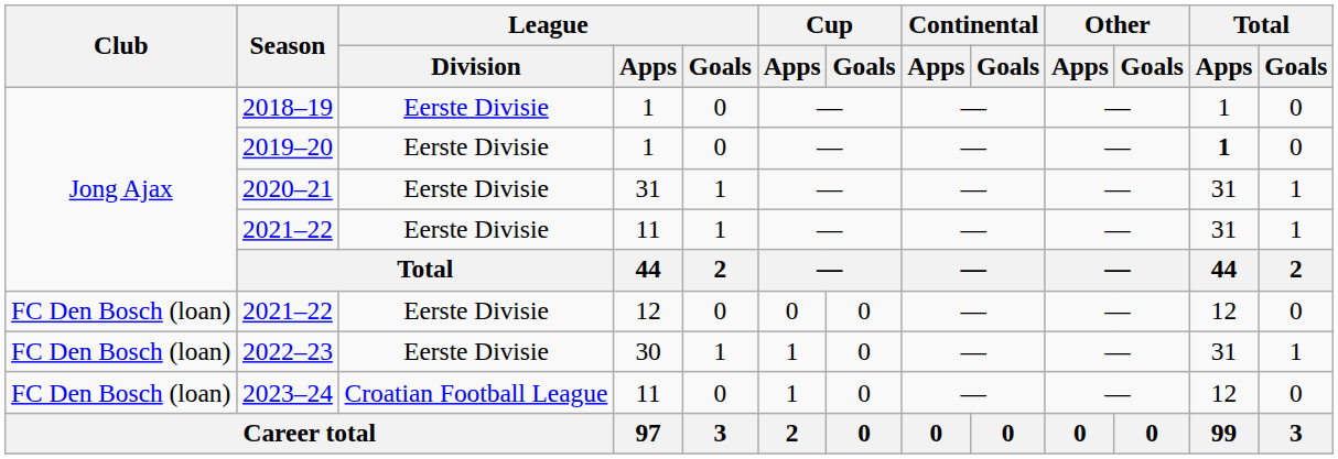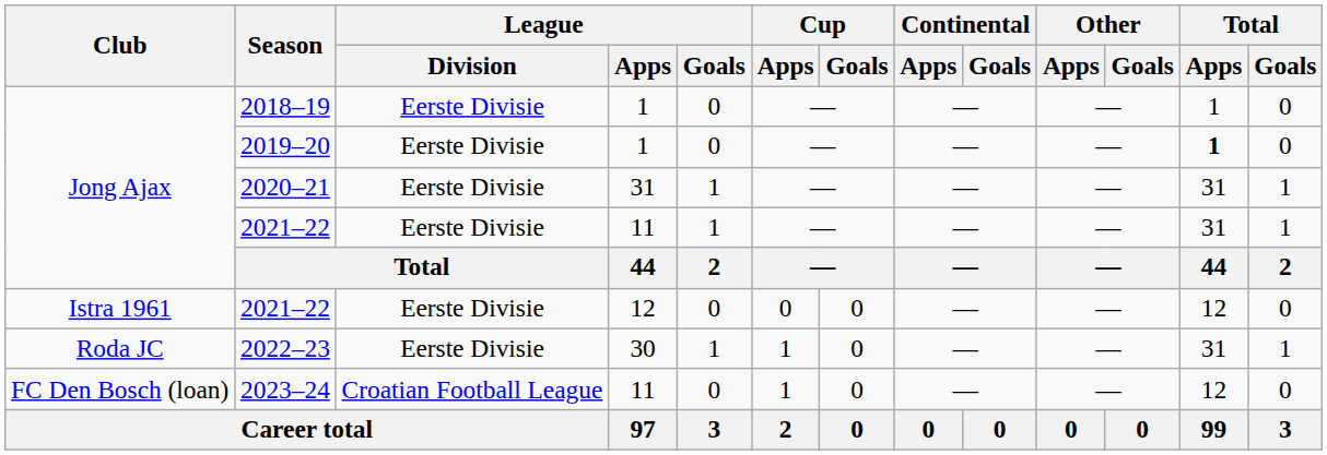2021–22 / 12 | Club: FC Den Bosch (loan) -> Istra 1961
2022–23 | Club: FC Den Bosch (loan) -> Roda JC
